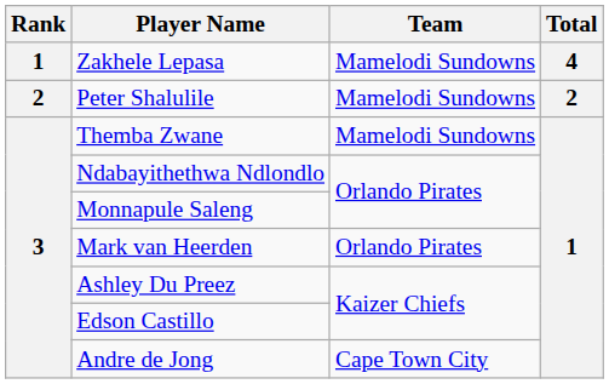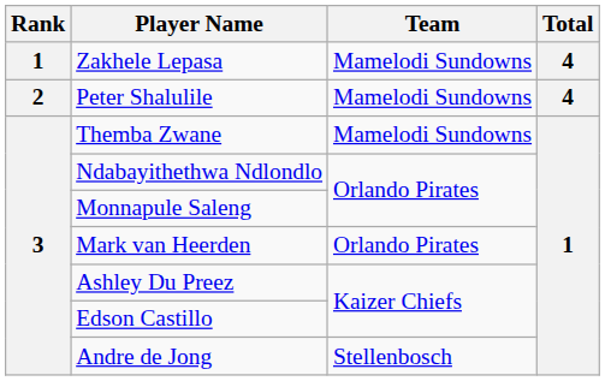Peter Shalulile | Total: 2 -> 4
Andre de Jong | Team: Cape Town City -> Stellenbosch
